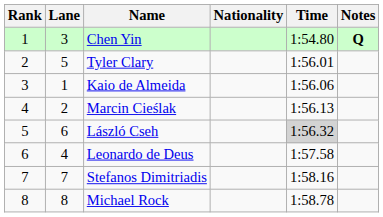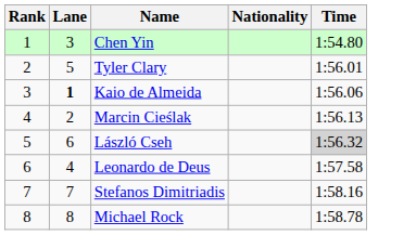- column: Notes | Q
Kaio de Almeida | Lane: normal -> bold
